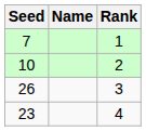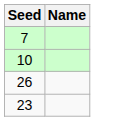- column: Rank | 1 | 2 | 3 | 4
